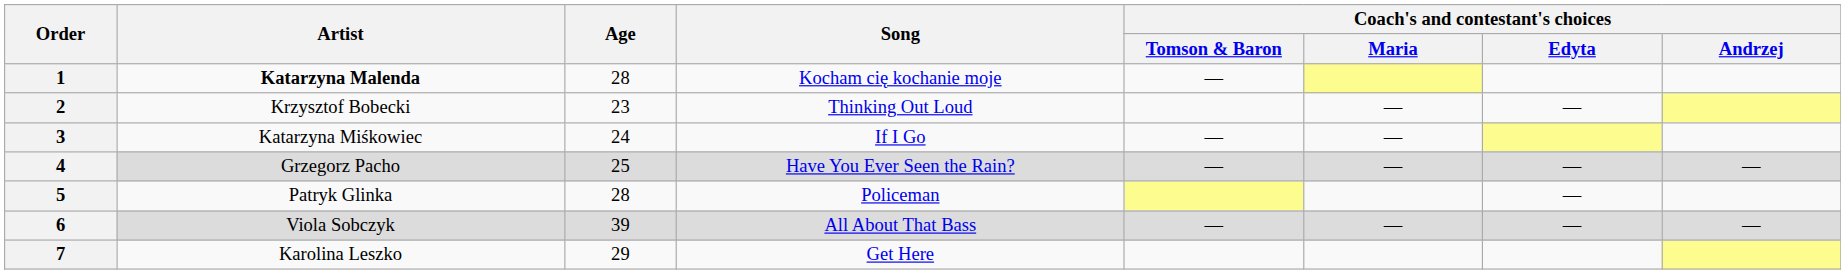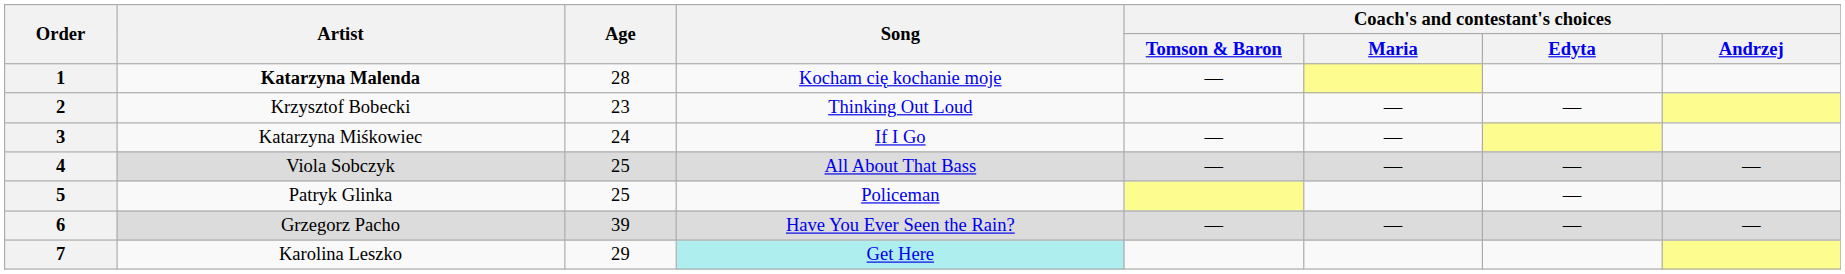4 | Artist: Grzegorz Pacho -> Viola Sobczyk
4 | Song: Have You Ever Seen the Rain? -> All About That Bass
5 | Age: 28 -> 25
6 | Artist: Viola Sobczyk -> Grzegorz Pacho
6 | Song: All About That Bass -> Have You Ever Seen the Rain?
7 | Song: no background -> paleturquoise background
